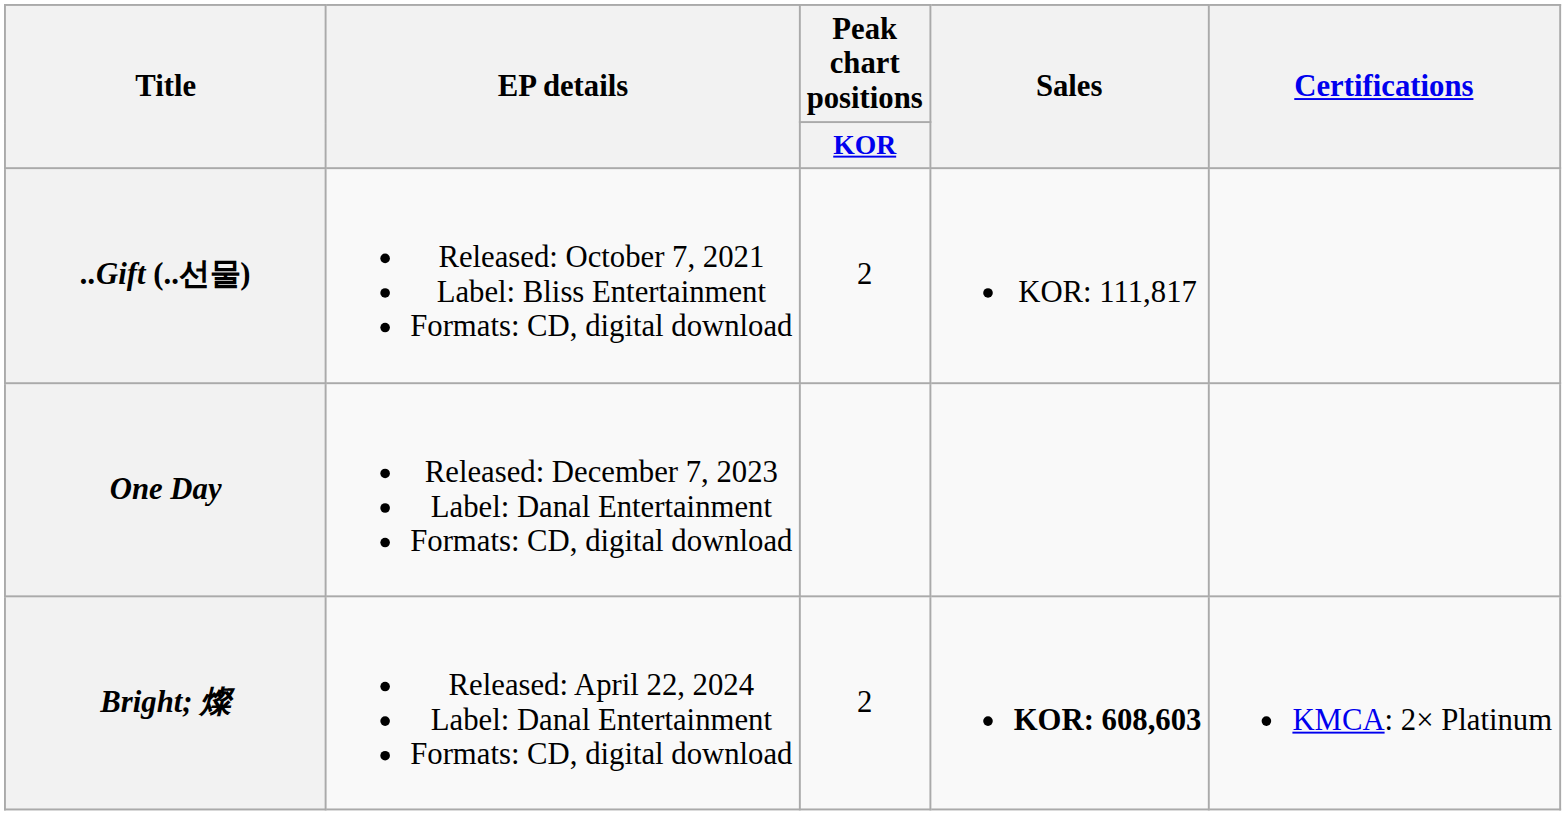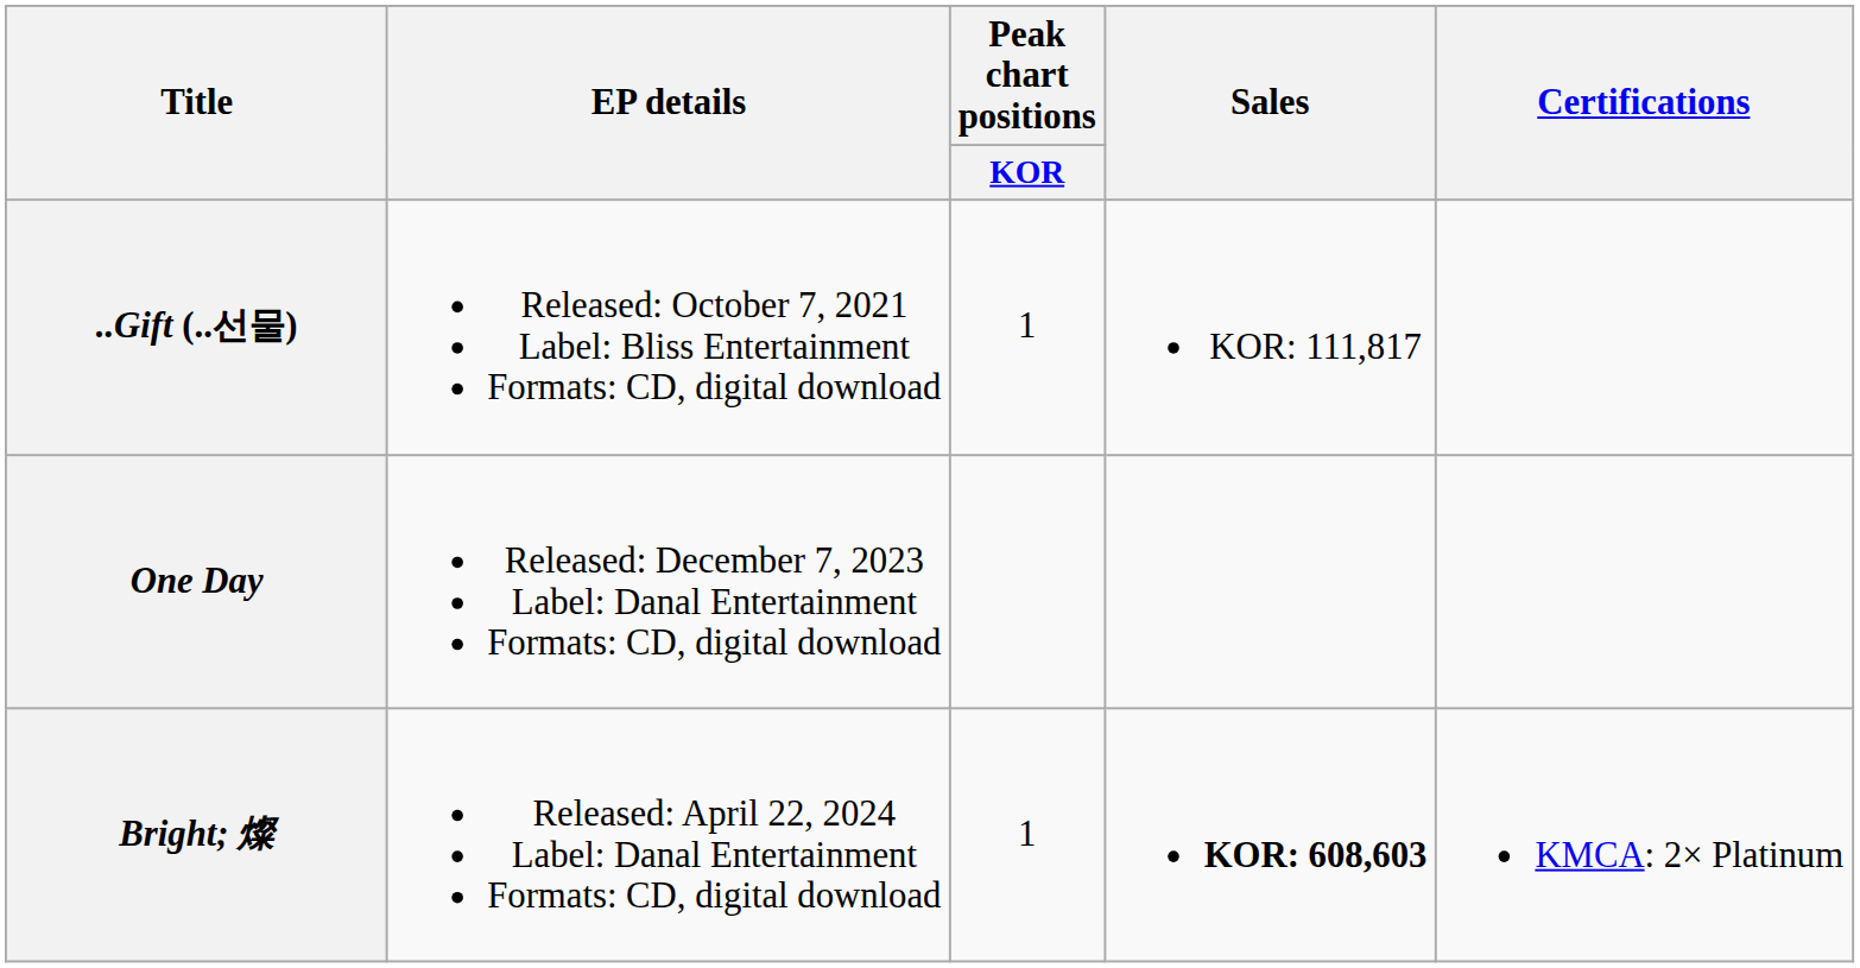..Gift (..선물) | Peak chart positions / KOR: 2 -> 1
Bright; 燦 | Peak chart positions / KOR: 2 -> 1
